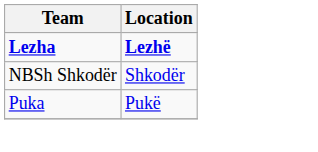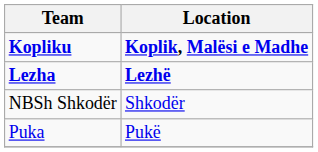+ row: Kopliku | Koplik, Malësi e Madhe
